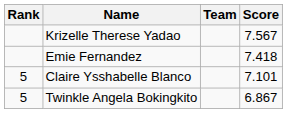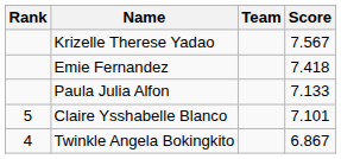+ row: Paula Julia Alfon | 7.133
Twinkle Angela Bokingkito | Rank: 5 -> 4
